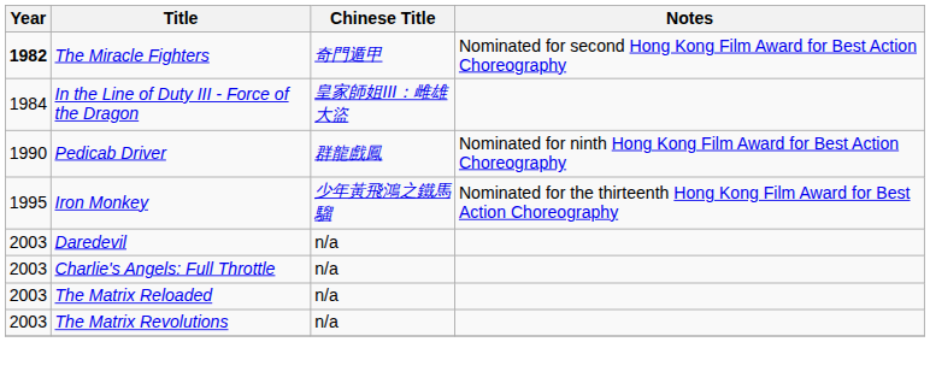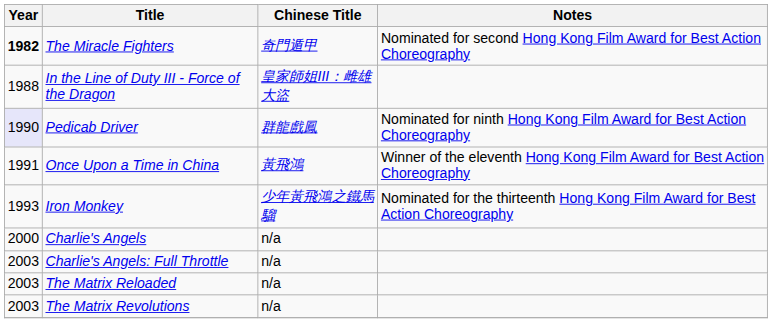In the Line of Duty III - Force of the Dragon | Year: 1984 -> 1988
Pedicab Driver | Year: no background -> lavender background
+ row: 1991 | Once Upon a Time in China | 黃飛鴻 | Winner of the eleventh Hong Kong Film Award for Best Action Choreography
Iron Monkey | Year: 1995 -> 1993
+ row: 2000 | Charlie's Angels | n/a
- row: 2003 | Daredevil | n/a
